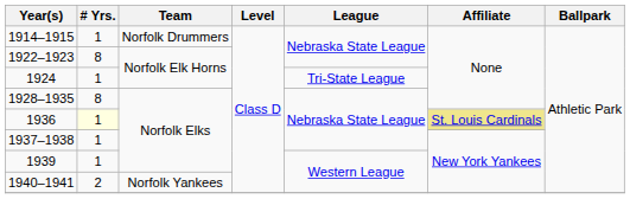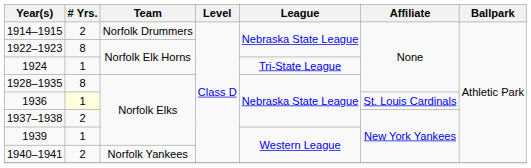1914–1915 | # Yrs.: 1 -> 2
1936 | Affiliate: khaki background -> no background
1937–1938 | # Yrs.: 1 -> 2
